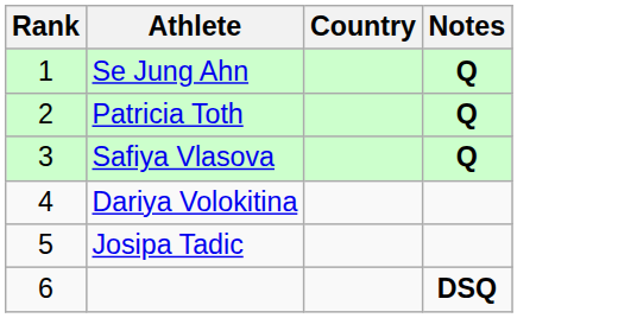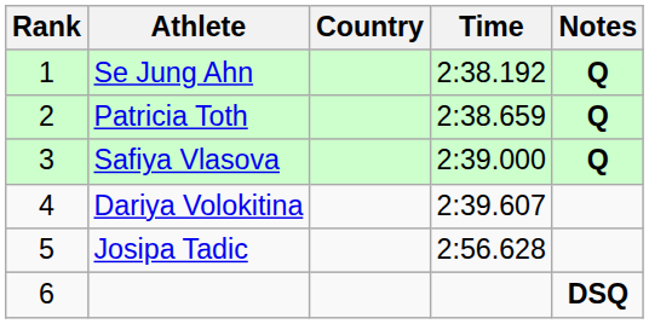+ column: Time | 2:38.192 | 2:38.659 | 2:39.000 | 2:39.607 | 2:56.628
